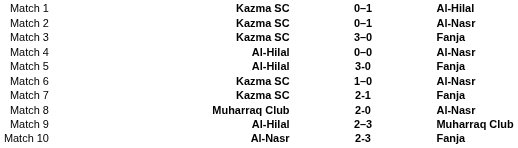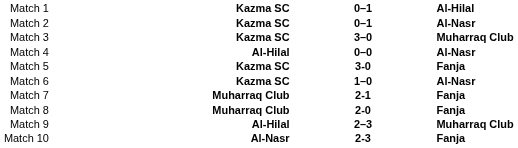Match 3 | column 4: Fanja -> Muharraq Club
Match 5 | column 2: Al-Hilal -> Kazma SC
Match 7 | column 2: Kazma SC -> Muharraq Club
Match 8 | column 4: Al-Nasr -> Fanja
